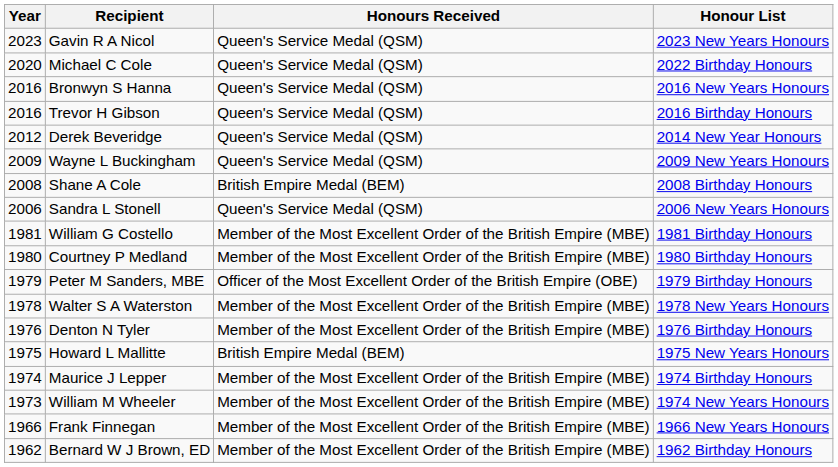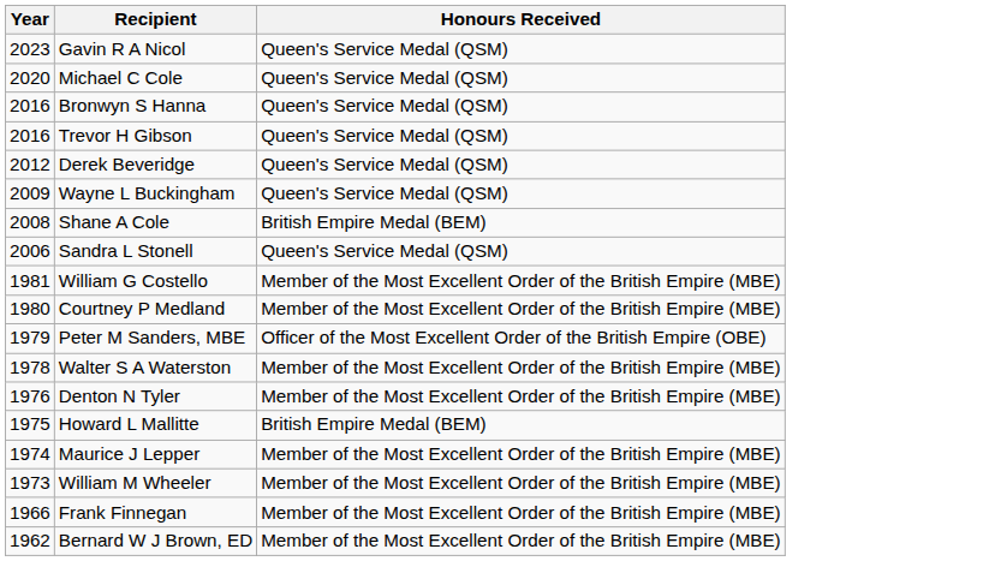- column: Honour List | 2023 New Years Honours | 2022 Birthday Honours | 2016 New Years Honours | 2016 Birthday Honours | 2014 New Year Honours | 2009 New Years Honours | 2008 Birthday Honours | 2006 New Years Honours | 1981 Birthday Honours | 1980 Birthday Honours | 1979 Birthday Honours | 1978 New Years Honours | 1976 Birthday Honours | 1975 New Years Honours | 1974 Birthday Honours | 1974 New Years Honours | 1966 New Years Honours | 1962 Birthday Honours
